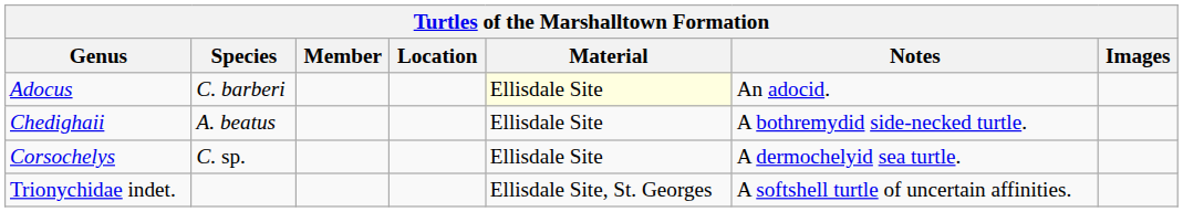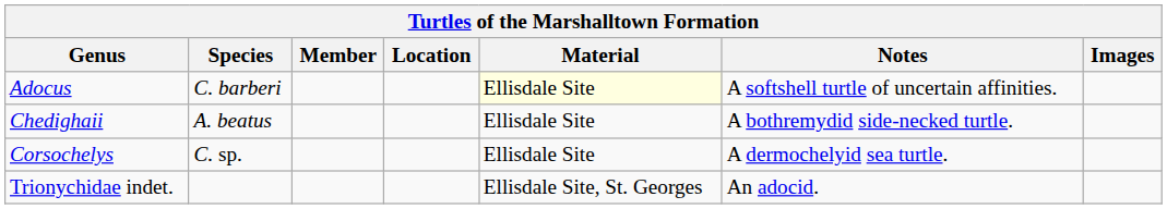Adocus | Notes: An adocid. -> A softshell turtle of uncertain affinities.
Trionychidae indet. | Notes: A softshell turtle of uncertain affinities. -> An adocid.
